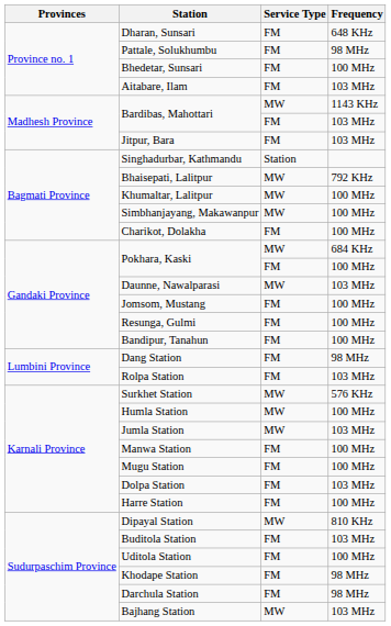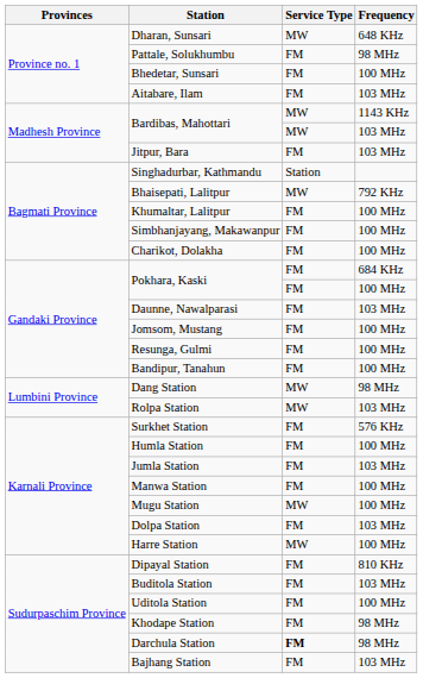Dharan, Sunsari | Service Type: FM -> MW
Bardibas, Mahottari / 103 MHz | Service Type: FM -> MW
Khumaltar, Lalitpur | Service Type: MW -> FM
Simbhanjayang, Makawanpur | Service Type: MW -> FM
Pokhara, Kaski / 684 KHz | Service Type: MW -> FM
Daunne, Nawalparasi | Service Type: MW -> FM
Dang Station | Service Type: FM -> MW
Rolpa Station | Service Type: FM -> MW
Surkhet Station | Service Type: MW -> FM
Humla Station | Service Type: MW -> FM
Jumla Station | Service Type: MW -> FM
Mugu Station | Service Type: FM -> MW
Harre Station | Service Type: FM -> MW
Dipayal Station | Service Type: MW -> FM
Darchula Station | Service Type: normal -> bold
Bajhang Station | Service Type: MW -> FM
